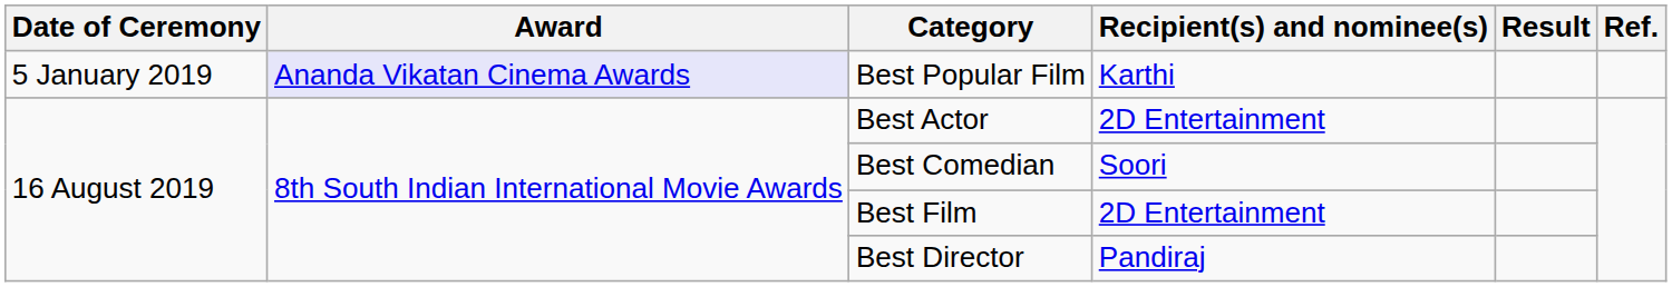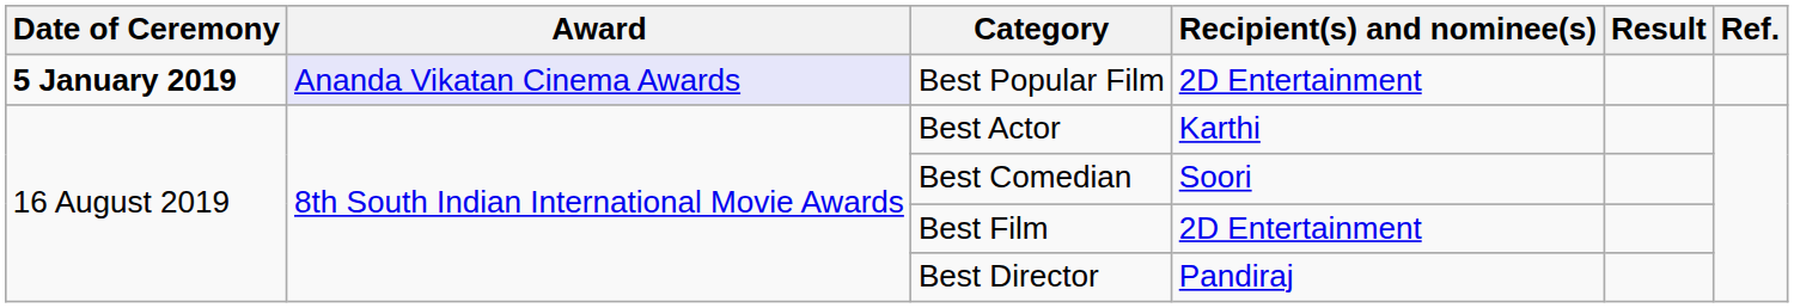Best Popular Film | Date of Ceremony: normal -> bold
Best Popular Film | Recipient(s) and nominee(s): Karthi -> 2D Entertainment
Best Actor | Recipient(s) and nominee(s): 2D Entertainment -> Karthi
